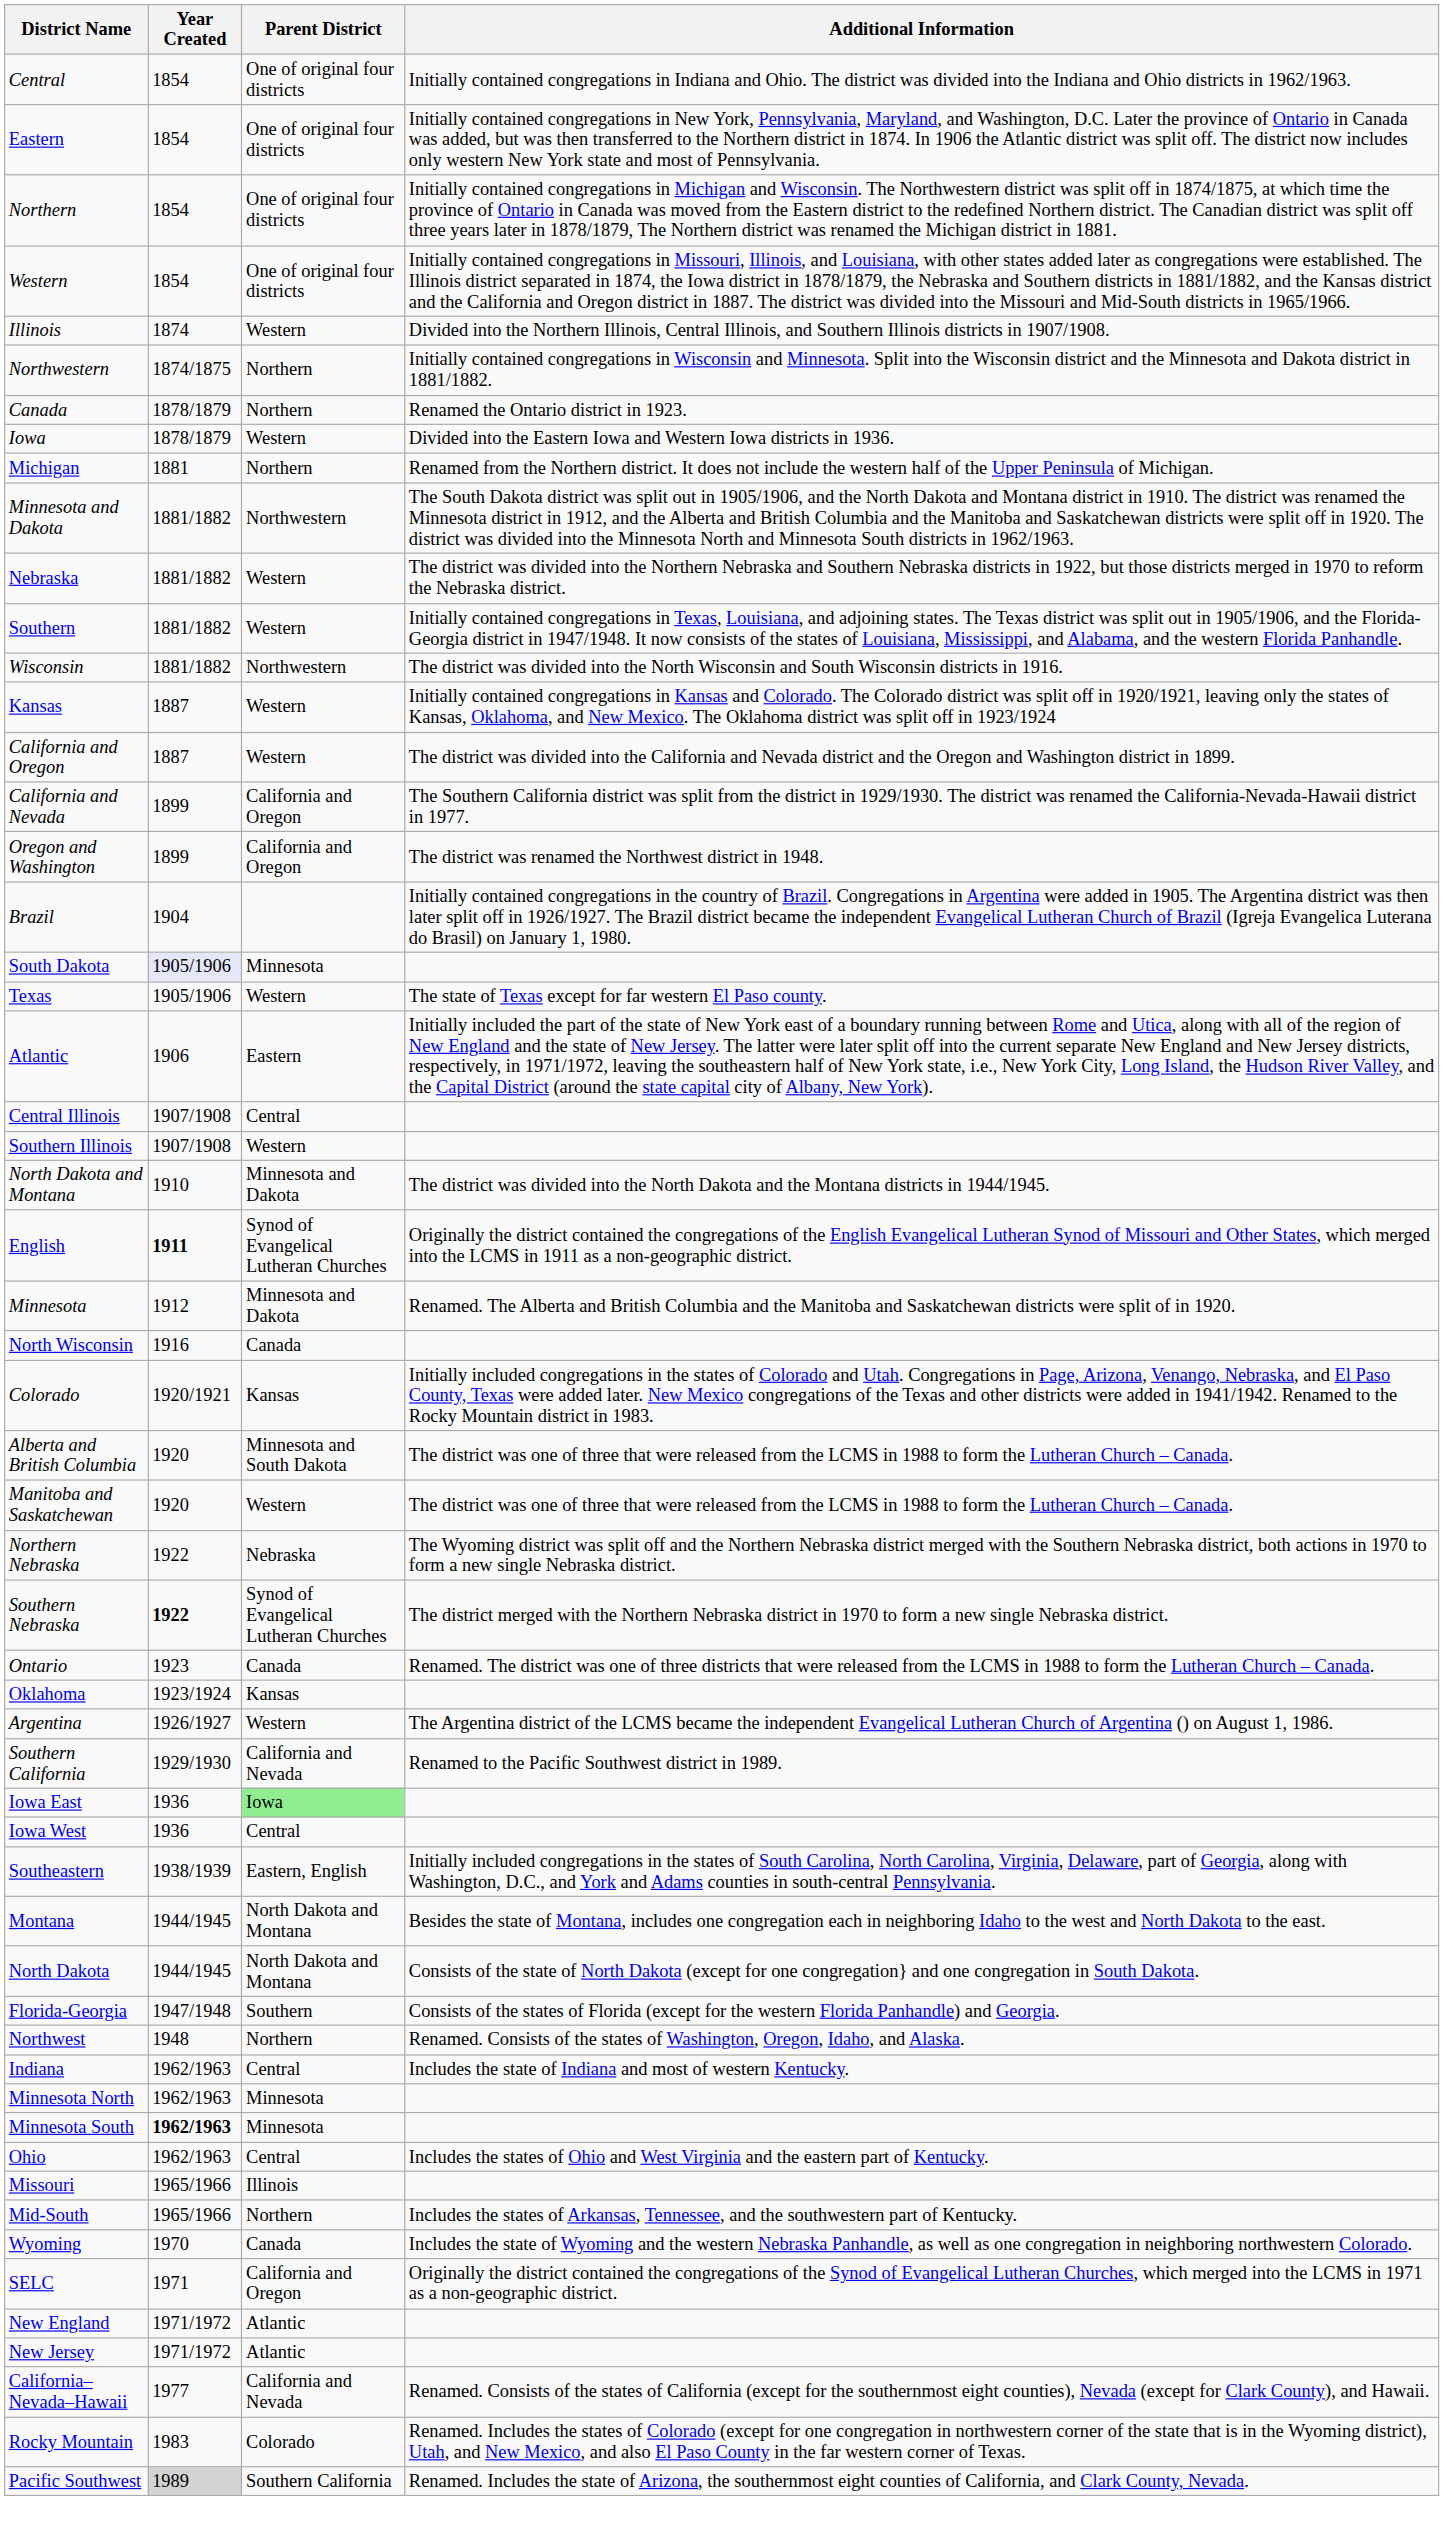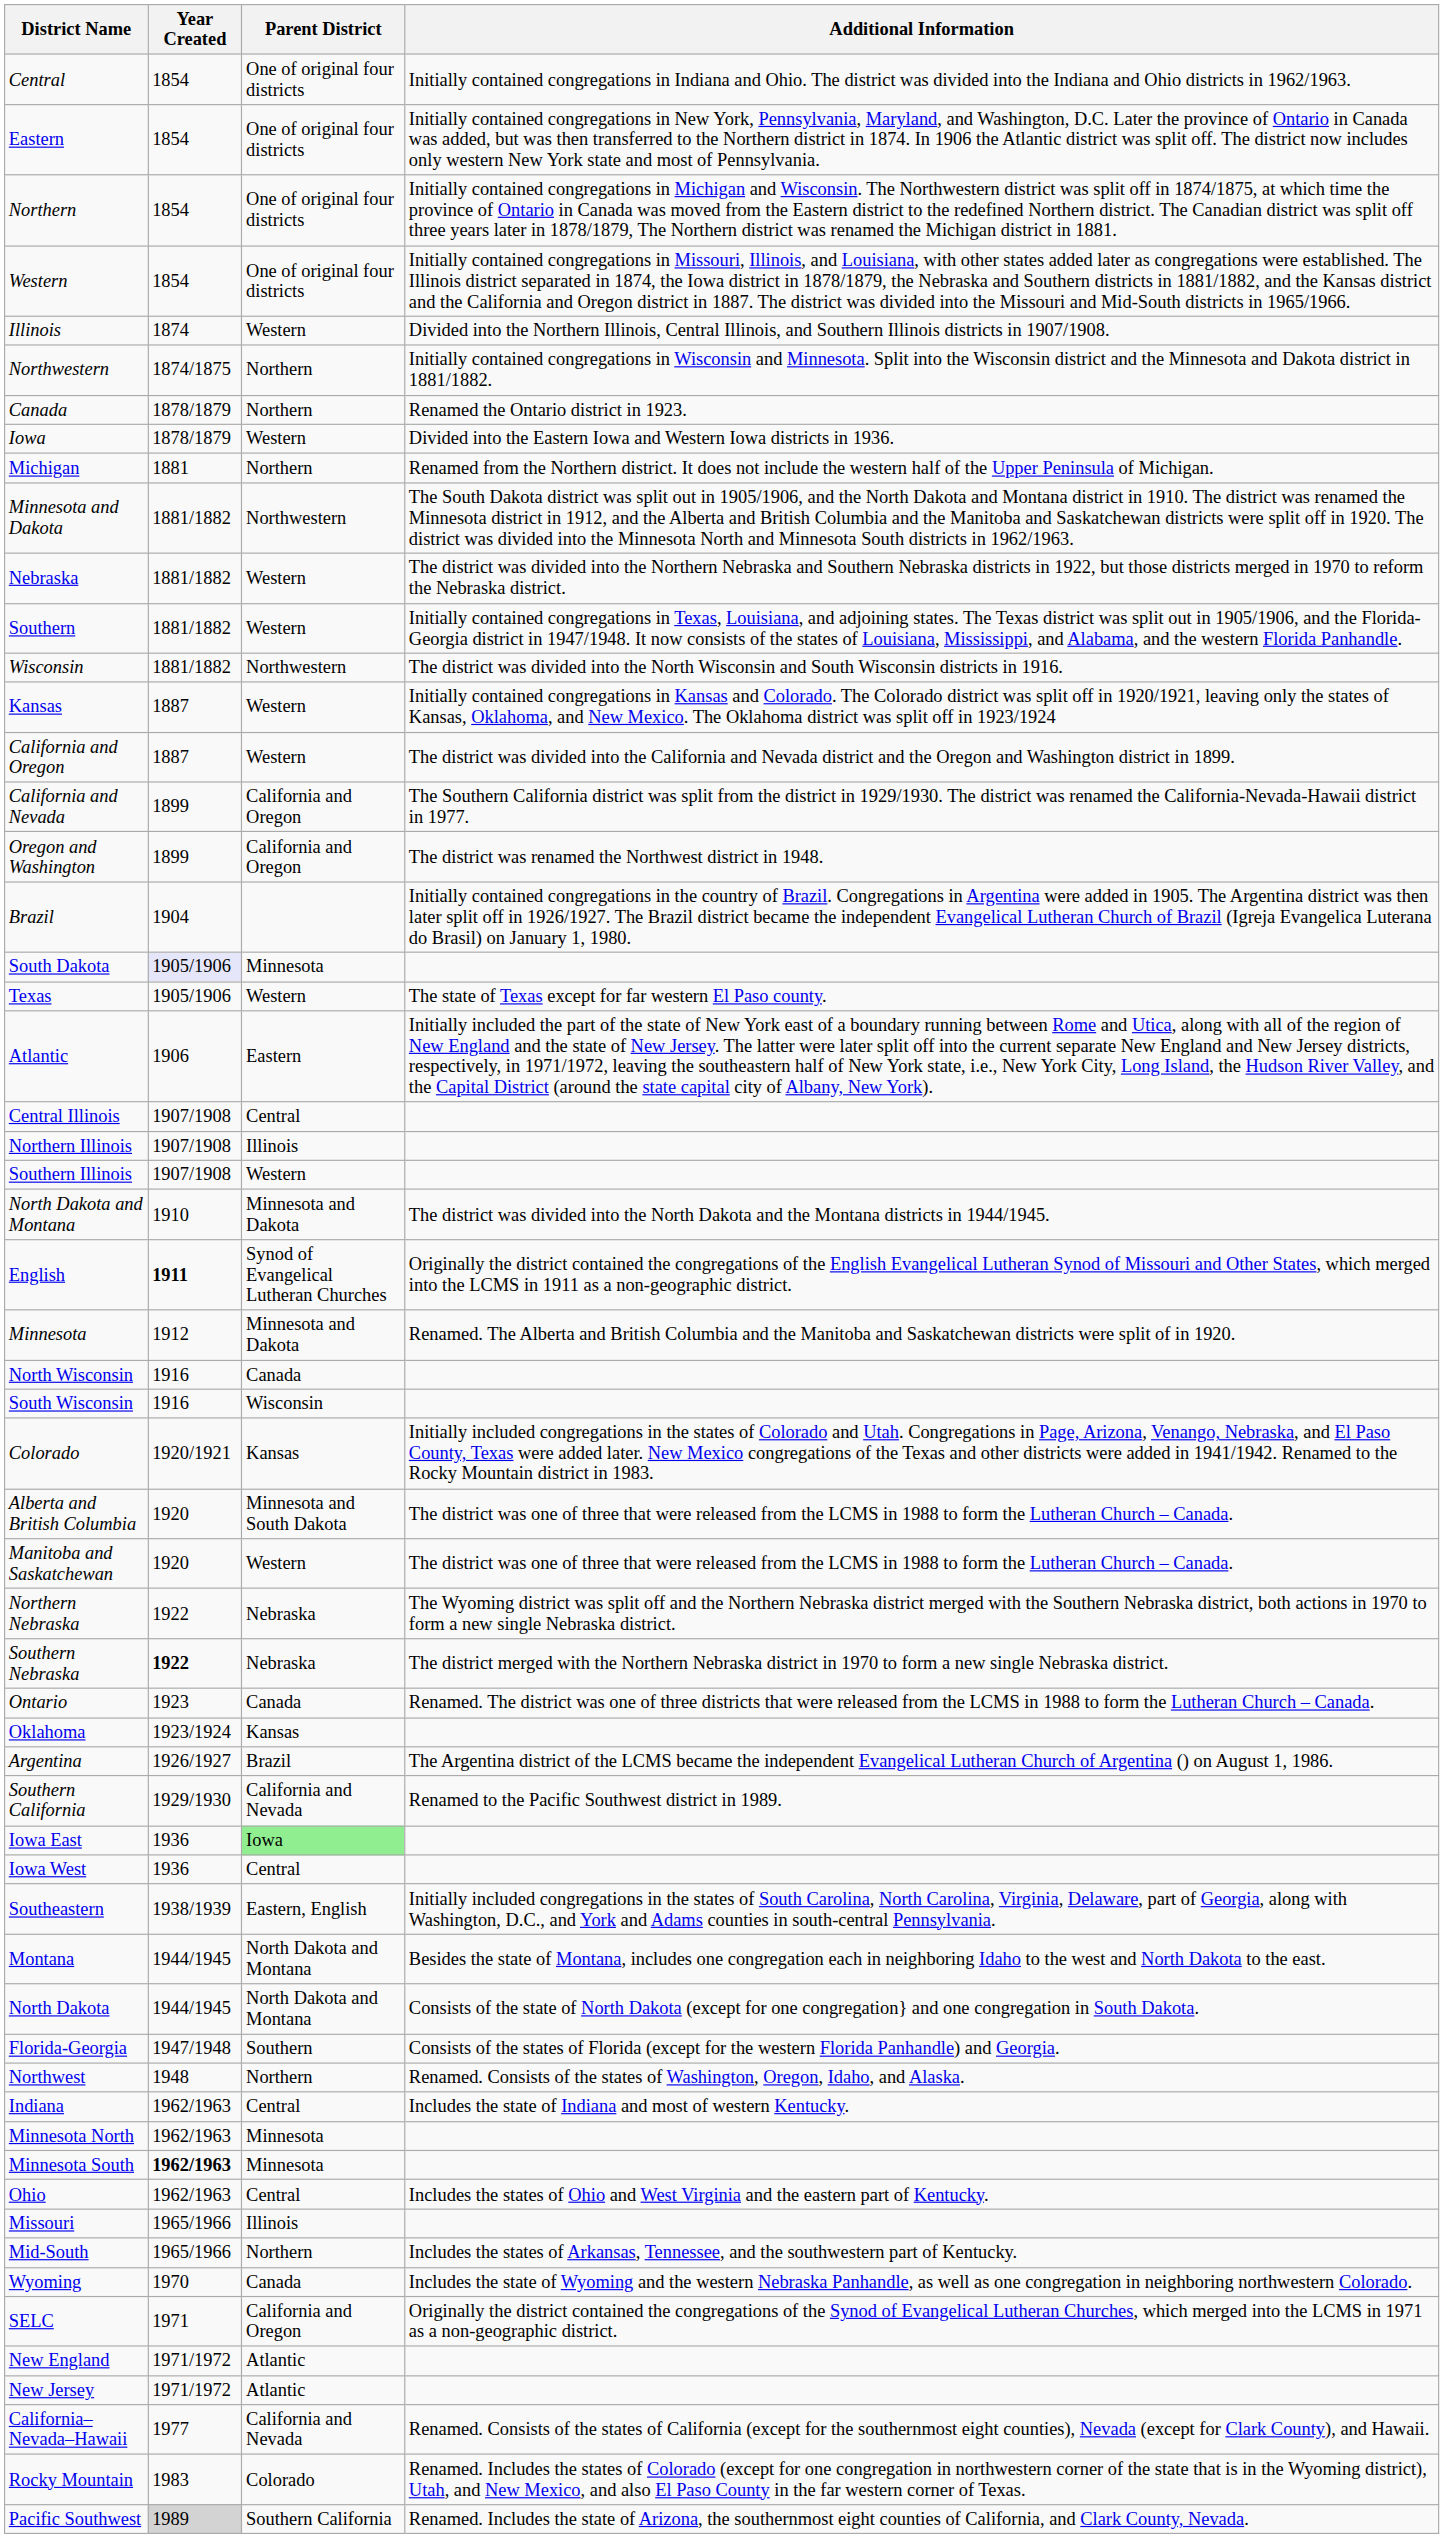+ row: Northern Illinois | 1907/1908 | Illinois
+ row: South Wisconsin | 1916 | Wisconsin
Southern Nebraska | Parent District: Synod of Evangelical Lutheran Churches -> Nebraska
Argentina | Parent District: Western -> Brazil
